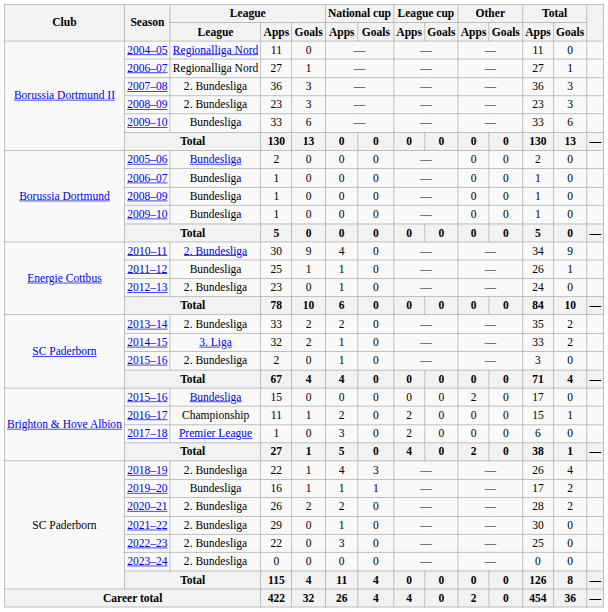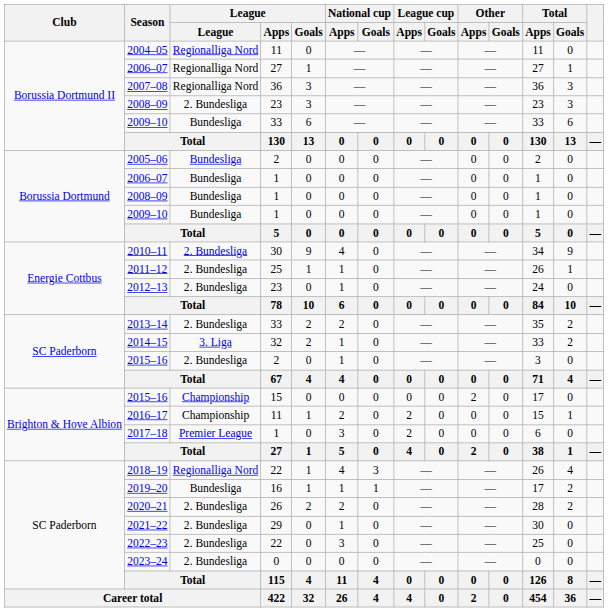2007–08 | League: 2. Bundesliga -> Regionalliga Nord
2011–12 | League: Bundesliga -> 2. Bundesliga
2015–16 / 15 | League: Bundesliga -> Championship
2018–19 | League: 2. Bundesliga -> Regionalliga Nord
